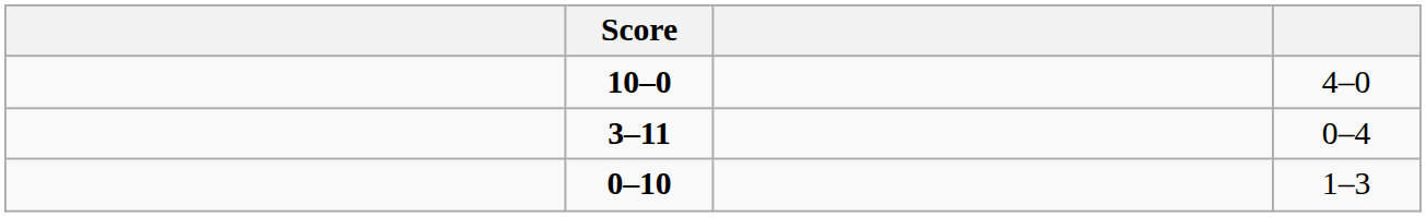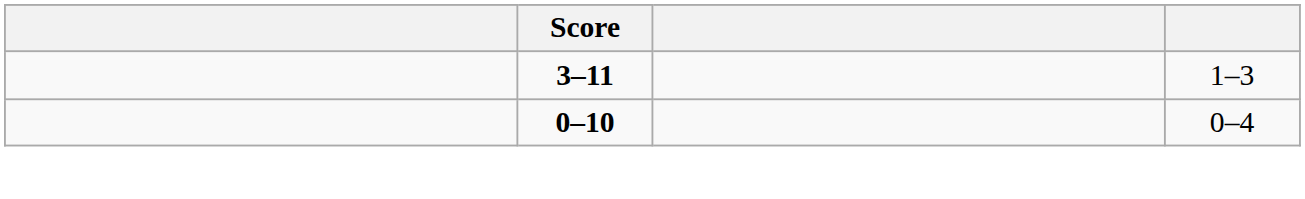- row: 10–0 | 4–0
3–11 | column 4: 0–4 -> 1–3
0–10 | column 4: 1–3 -> 0–4
